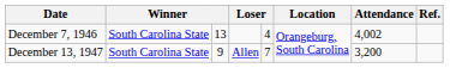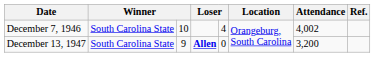December 7, 1946 | column 3: 13 -> 10
December 13, 1947 | column 4: normal -> bold
December 13, 1947 | column 5: 7 -> 0
